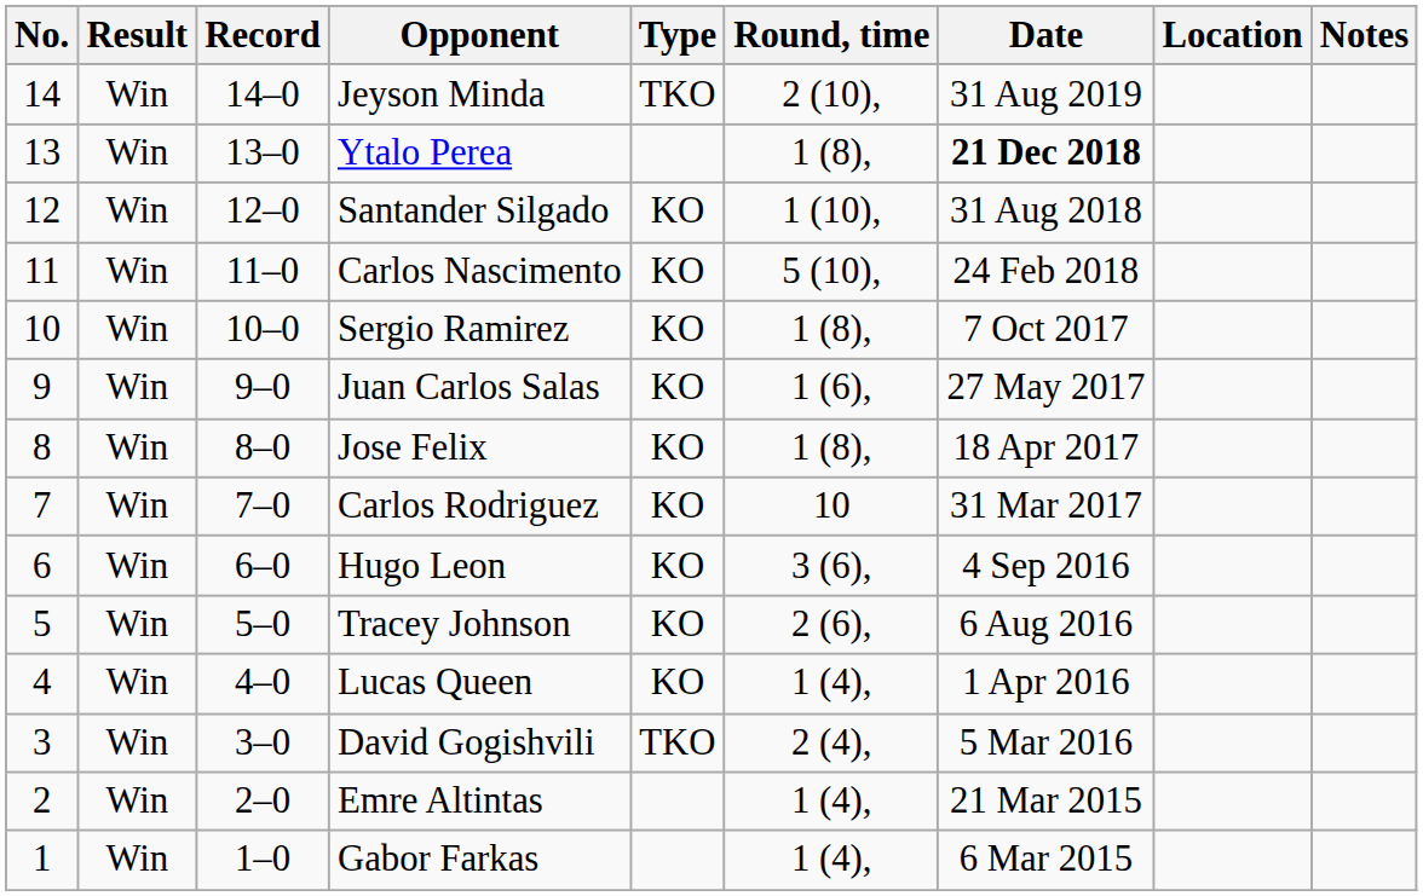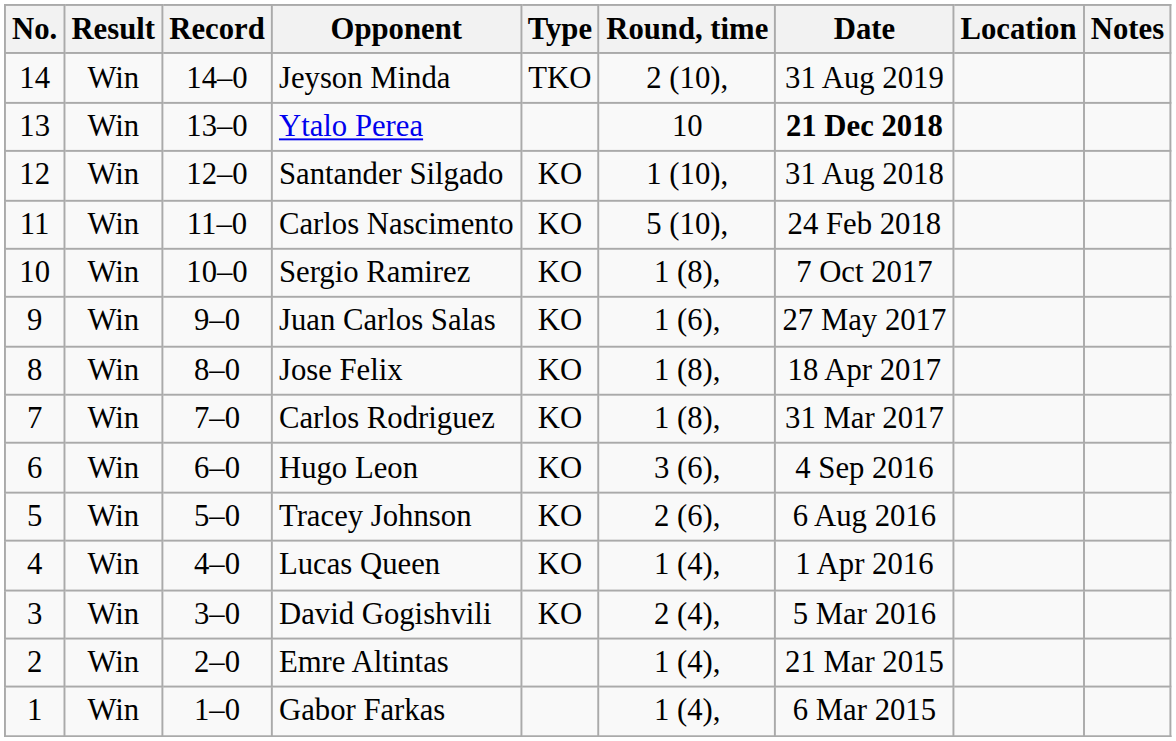Ytalo Perea | Round, time: 1 (8), -> 10
Carlos Rodriguez | Round, time: 10 -> 1 (8),
David Gogishvili | Type: TKO -> KO
